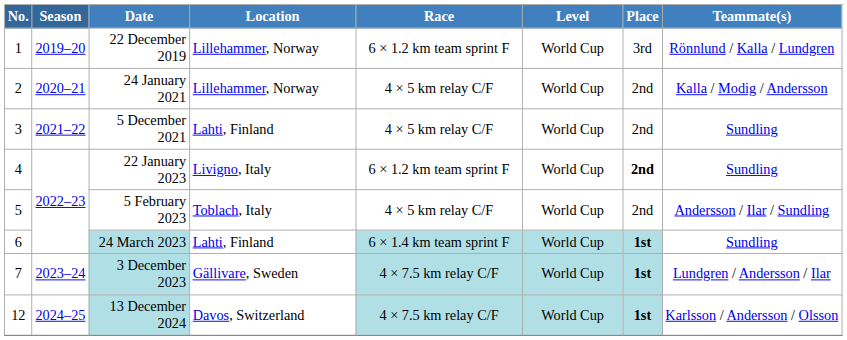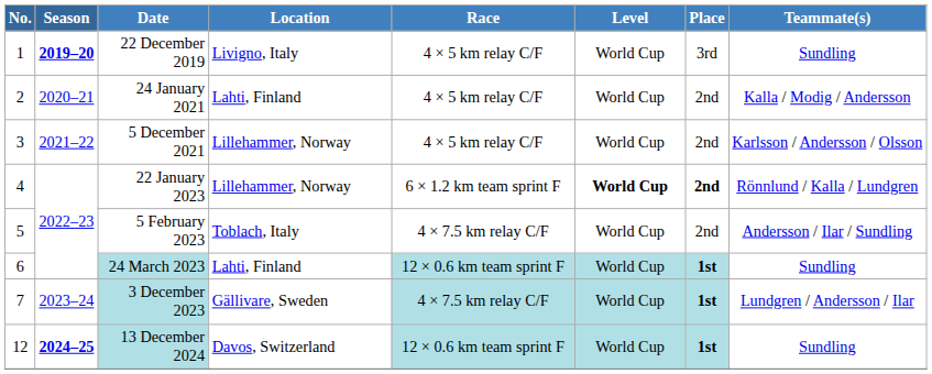22 December 2019 | Season: normal -> bold
22 December 2019 | Location: Lillehammer, Norway -> Livigno, Italy
22 December 2019 | Race: 6 × 1.2 km team sprint F -> 4 × 5 km relay C/F
22 December 2019 | Teammate(s): Rönnlund / Kalla / Lundgren -> Sundling
24 January 2021 | Location: Lillehammer, Norway -> Lahti, Finland
5 December 2021 | Location: Lahti, Finland -> Lillehammer, Norway
5 December 2021 | Teammate(s): Sundling -> Karlsson / Andersson / Olsson
22 January 2023 | Location: Livigno, Italy -> Lillehammer, Norway
22 January 2023 | Level: normal -> bold
22 January 2023 | Teammate(s): Sundling -> Rönnlund / Kalla / Lundgren
5 February 2023 | Race: 4 × 5 km relay C/F -> 4 × 7.5 km relay C/F
24 March 2023 | Race: 6 × 1.4 km team sprint F -> 12 × 0.6 km team sprint F
13 December 2024 | Season: normal -> bold
13 December 2024 | Race: 4 × 7.5 km relay C/F -> 12 × 0.6 km team sprint F
13 December 2024 | Teammate(s): Karlsson / Andersson / Olsson -> Sundling
